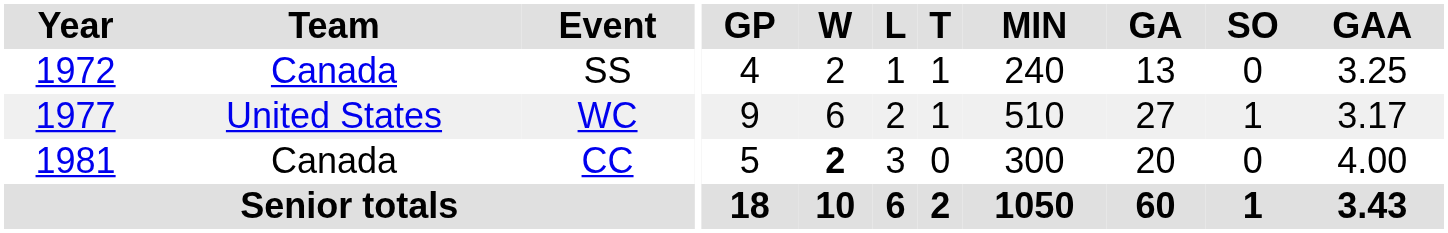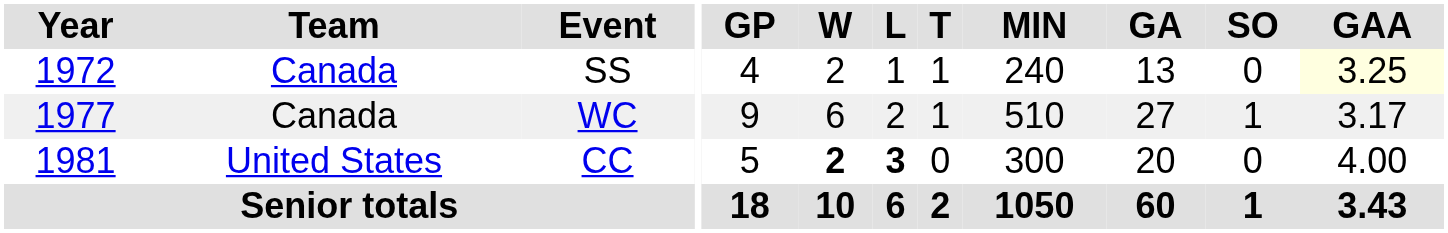SS | GAA: no background -> lightyellow background
WC | Team: United States -> Canada
CC | Team: Canada -> United States
CC | L: normal -> bold
